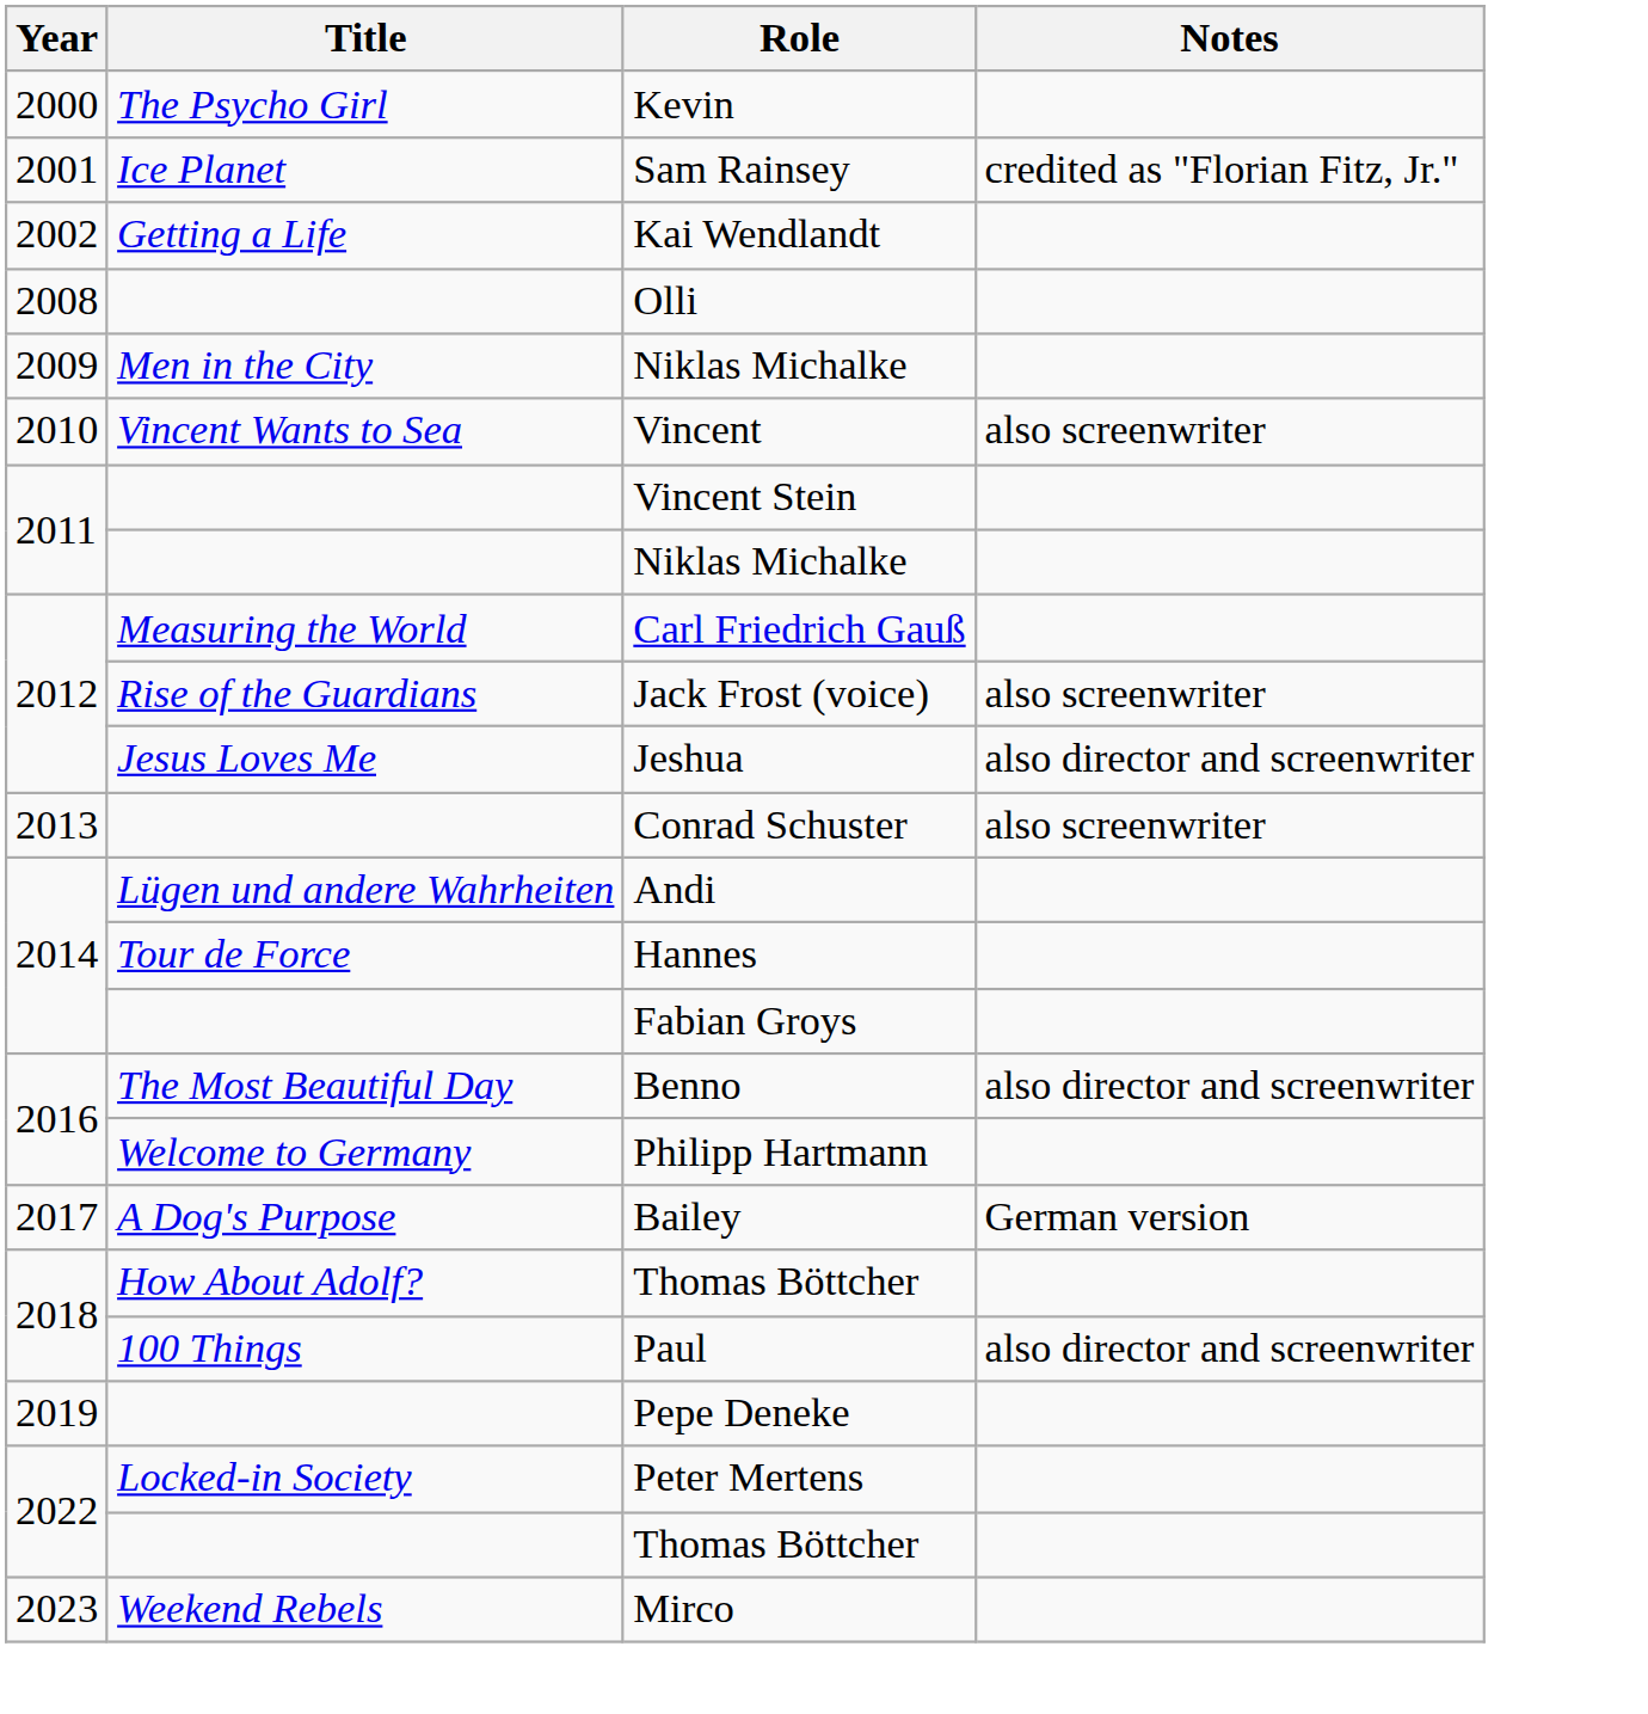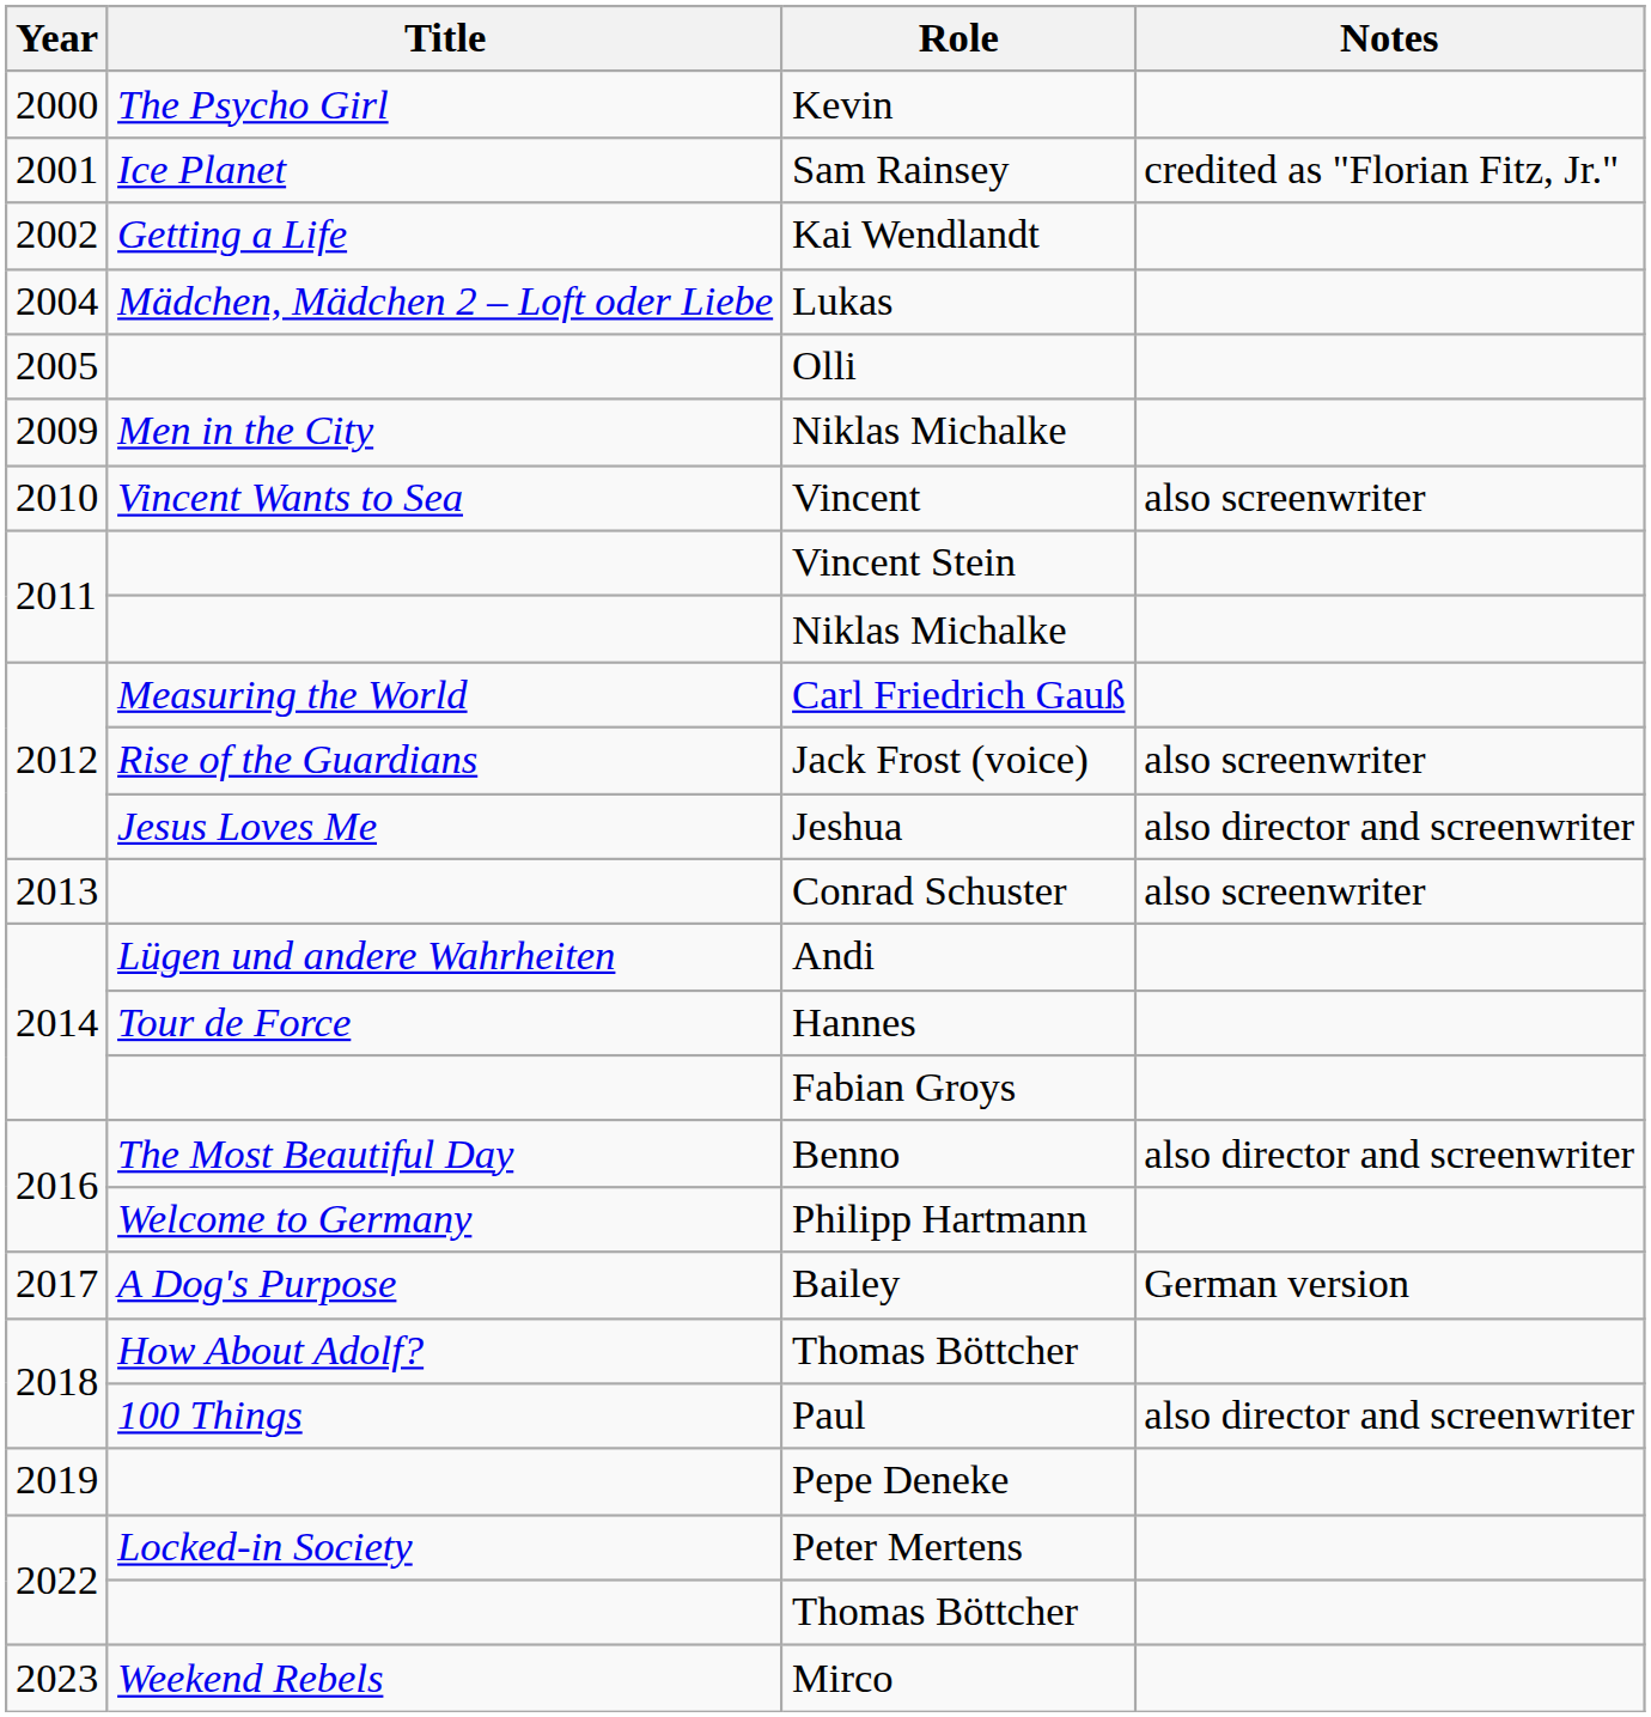+ row: 2004 | Mädchen, Mädchen 2 – Loft oder Liebe | Lukas
Olli | Year: 2008 -> 2005
